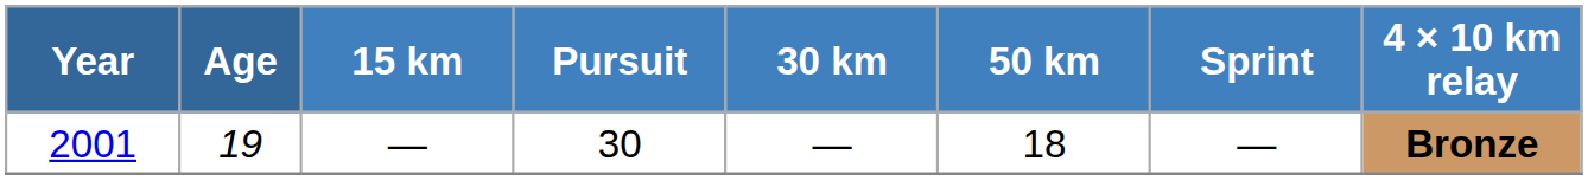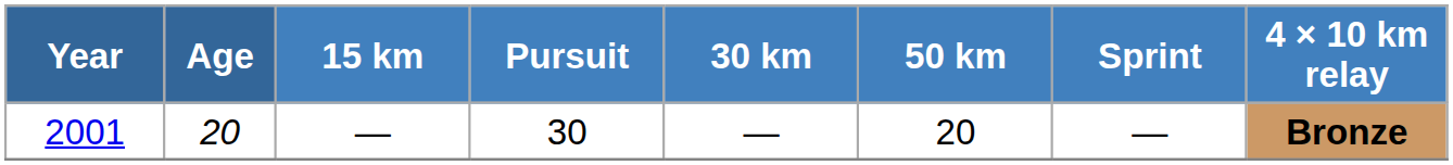2001 | Age: 19 -> 20
2001 | 50 km: 18 -> 20
